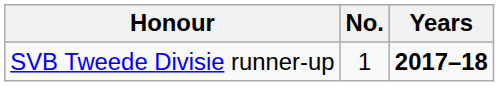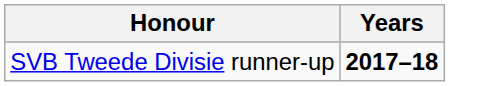- column: No. | 1
